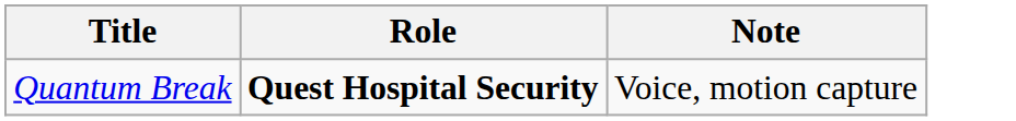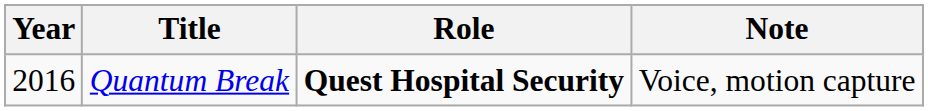+ column: Year | 2016
